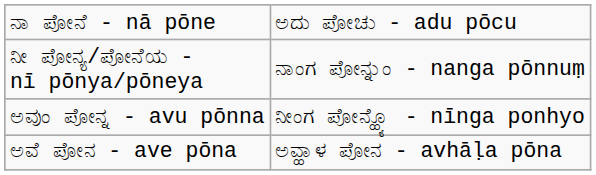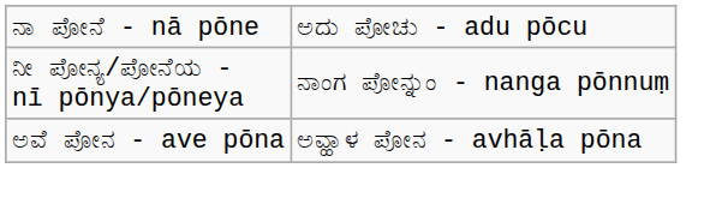- row: ಅವುಂ ಪೋನ್ನ - avu pōnna | ನೀಂಗ ಪೋನ್ಹ್ಯೊ - nīnga ponhyo
